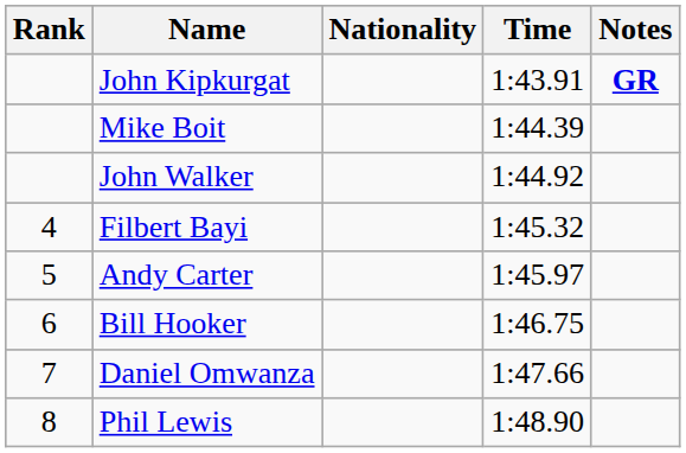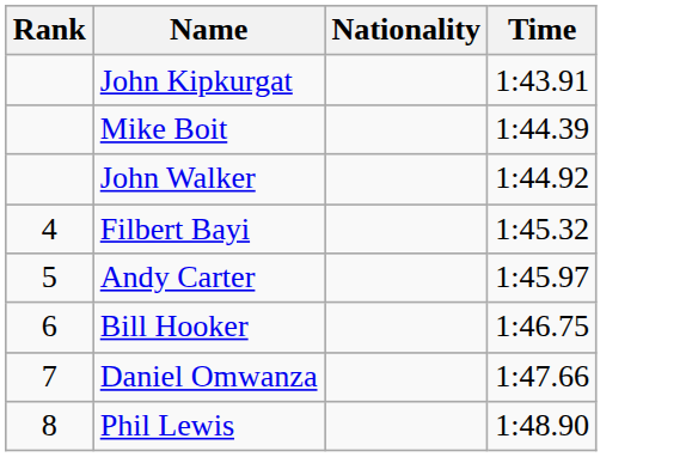- column: Notes | GR
